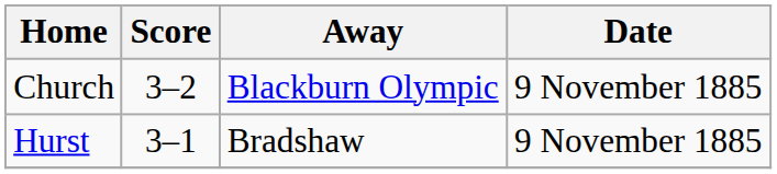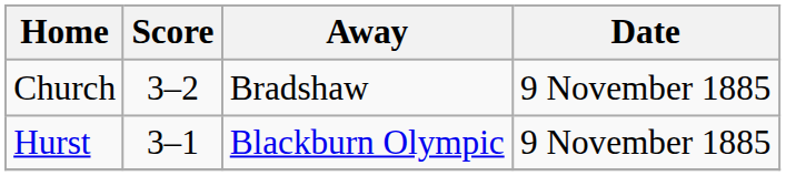Church | Away: Blackburn Olympic -> Bradshaw
Hurst | Away: Bradshaw -> Blackburn Olympic
